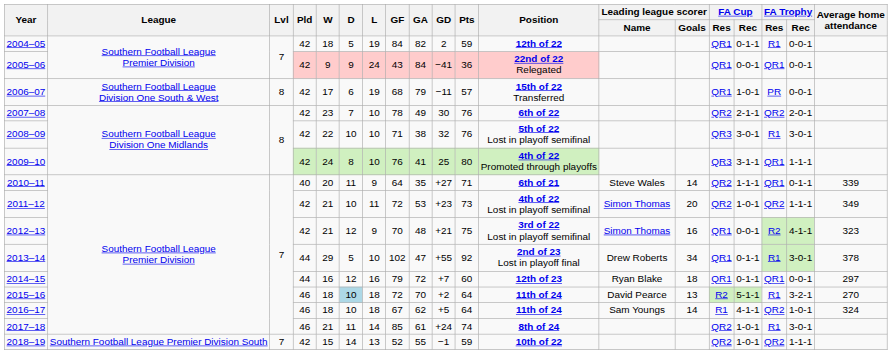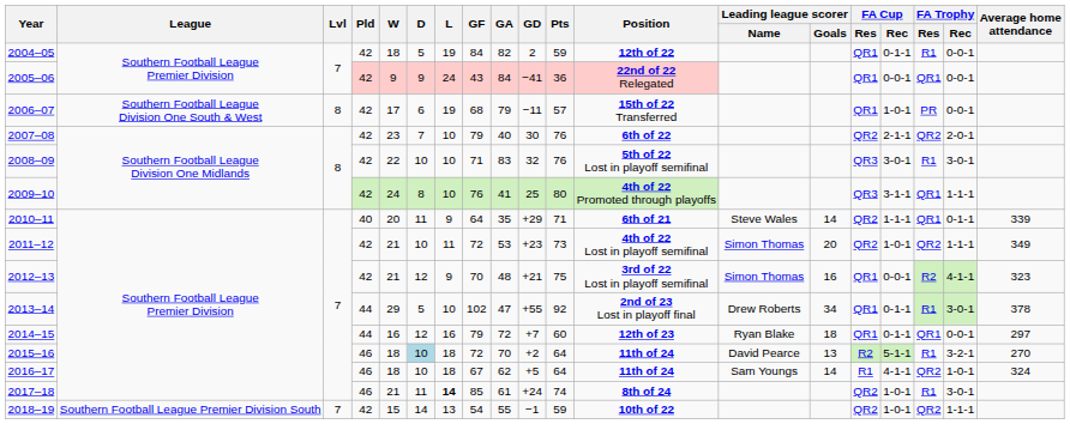2007–08 | GF: 78 -> 79
2007–08 | GA: 49 -> 40
2008–09 | GA: 38 -> 83
2010–11 | GD: +27 -> +29
2017–18 | L: normal -> bold
2018–19 | GF: 52 -> 54
